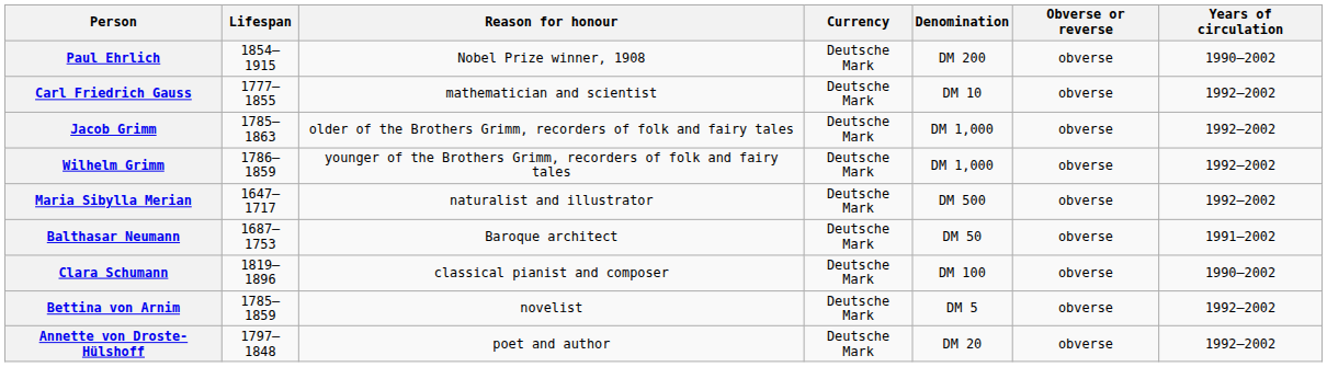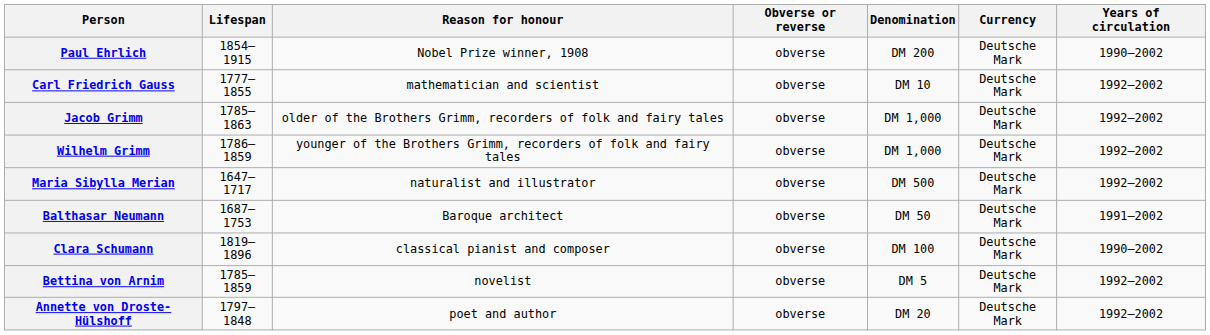columns swapped: Currency <-> Obverse or reverse
